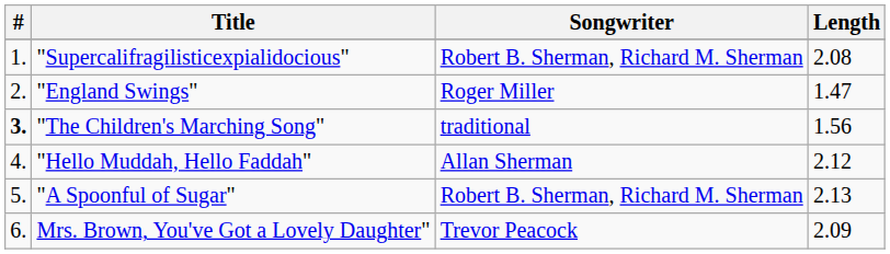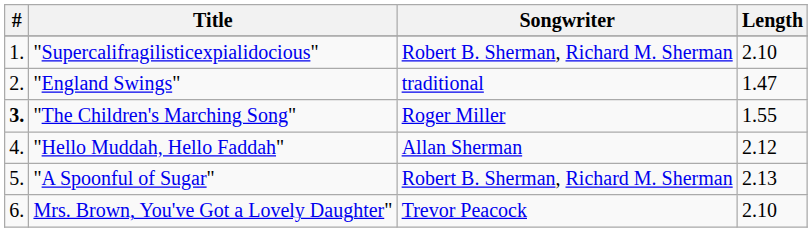"Supercalifragilisticexpialidocious" | Length: 2.08 -> 2.10
"England Swings" | Songwriter: Roger Miller -> traditional
"The Children's Marching Song" | Songwriter: traditional -> Roger Miller
"The Children's Marching Song" | Length: 1.56 -> 1.55
Mrs. Brown, You've Got a Lovely Daughter" | Length: 2.09 -> 2.10
